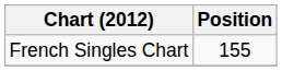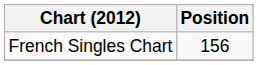French Singles Chart | Position: 155 -> 156
